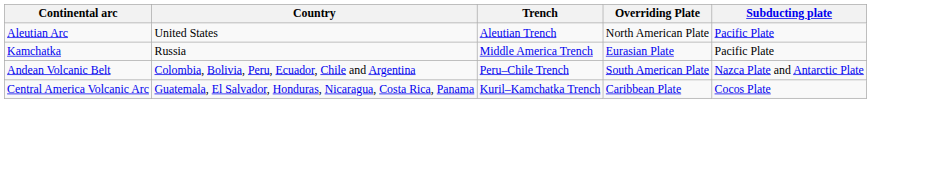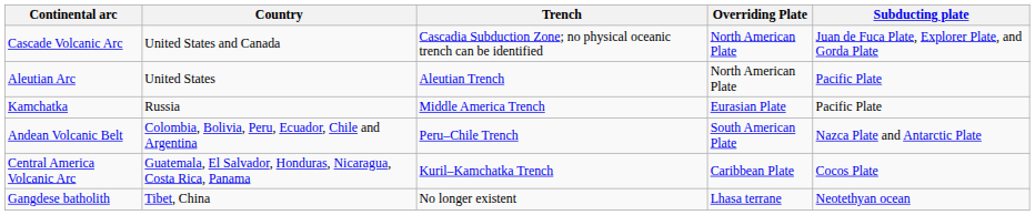+ row: Cascade Volcanic Arc | United States and Canada | Cascadia Subduction Zone; no physical oceanic trench can be identified | North American Plate | Juan de Fuca Plate, Explorer Plate, and Gorda Plate
+ row: Gangdese batholith | Tibet, China | No longer existent | Lhasa terrane | Neotethyan ocean
